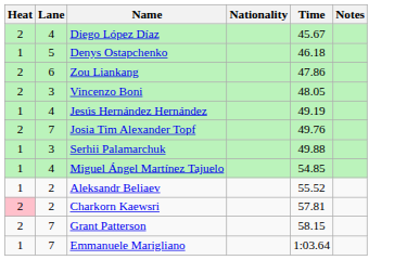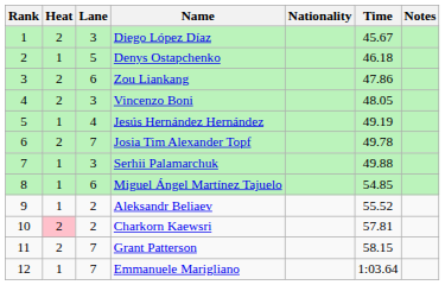+ column: Rank | 1 | 2 | 3 | 4 | 5 | 6 | 7 | 8 | 9 | 10 | 11 | 12
Diego López Díaz | Lane: 4 -> 3
Josia Tim Alexander Topf | Time: 49.76 -> 49.78
Miguel Ángel Martínez Tajuelo | Lane: 4 -> 6
